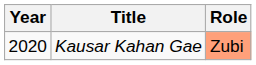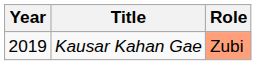Kausar Kahan Gae | Year: 2020 -> 2019
